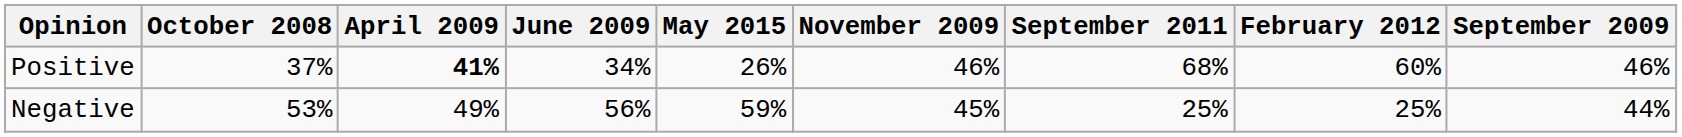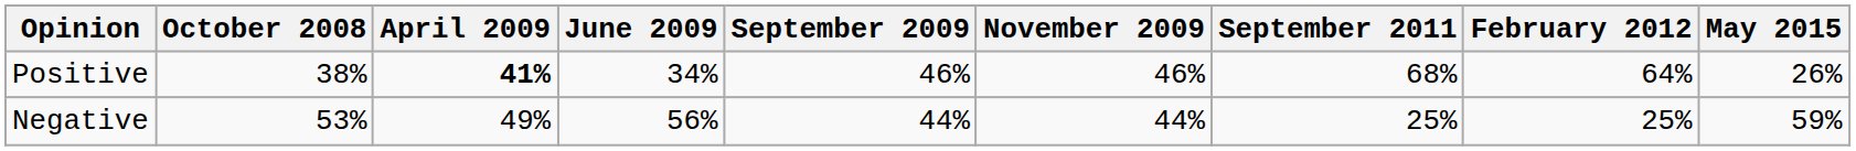columns swapped: September 2009 <-> May 2015
Positive | October 2008: 37% -> 38%
Positive | February 2012: 60% -> 64%
Negative | November 2009: 45% -> 44%
